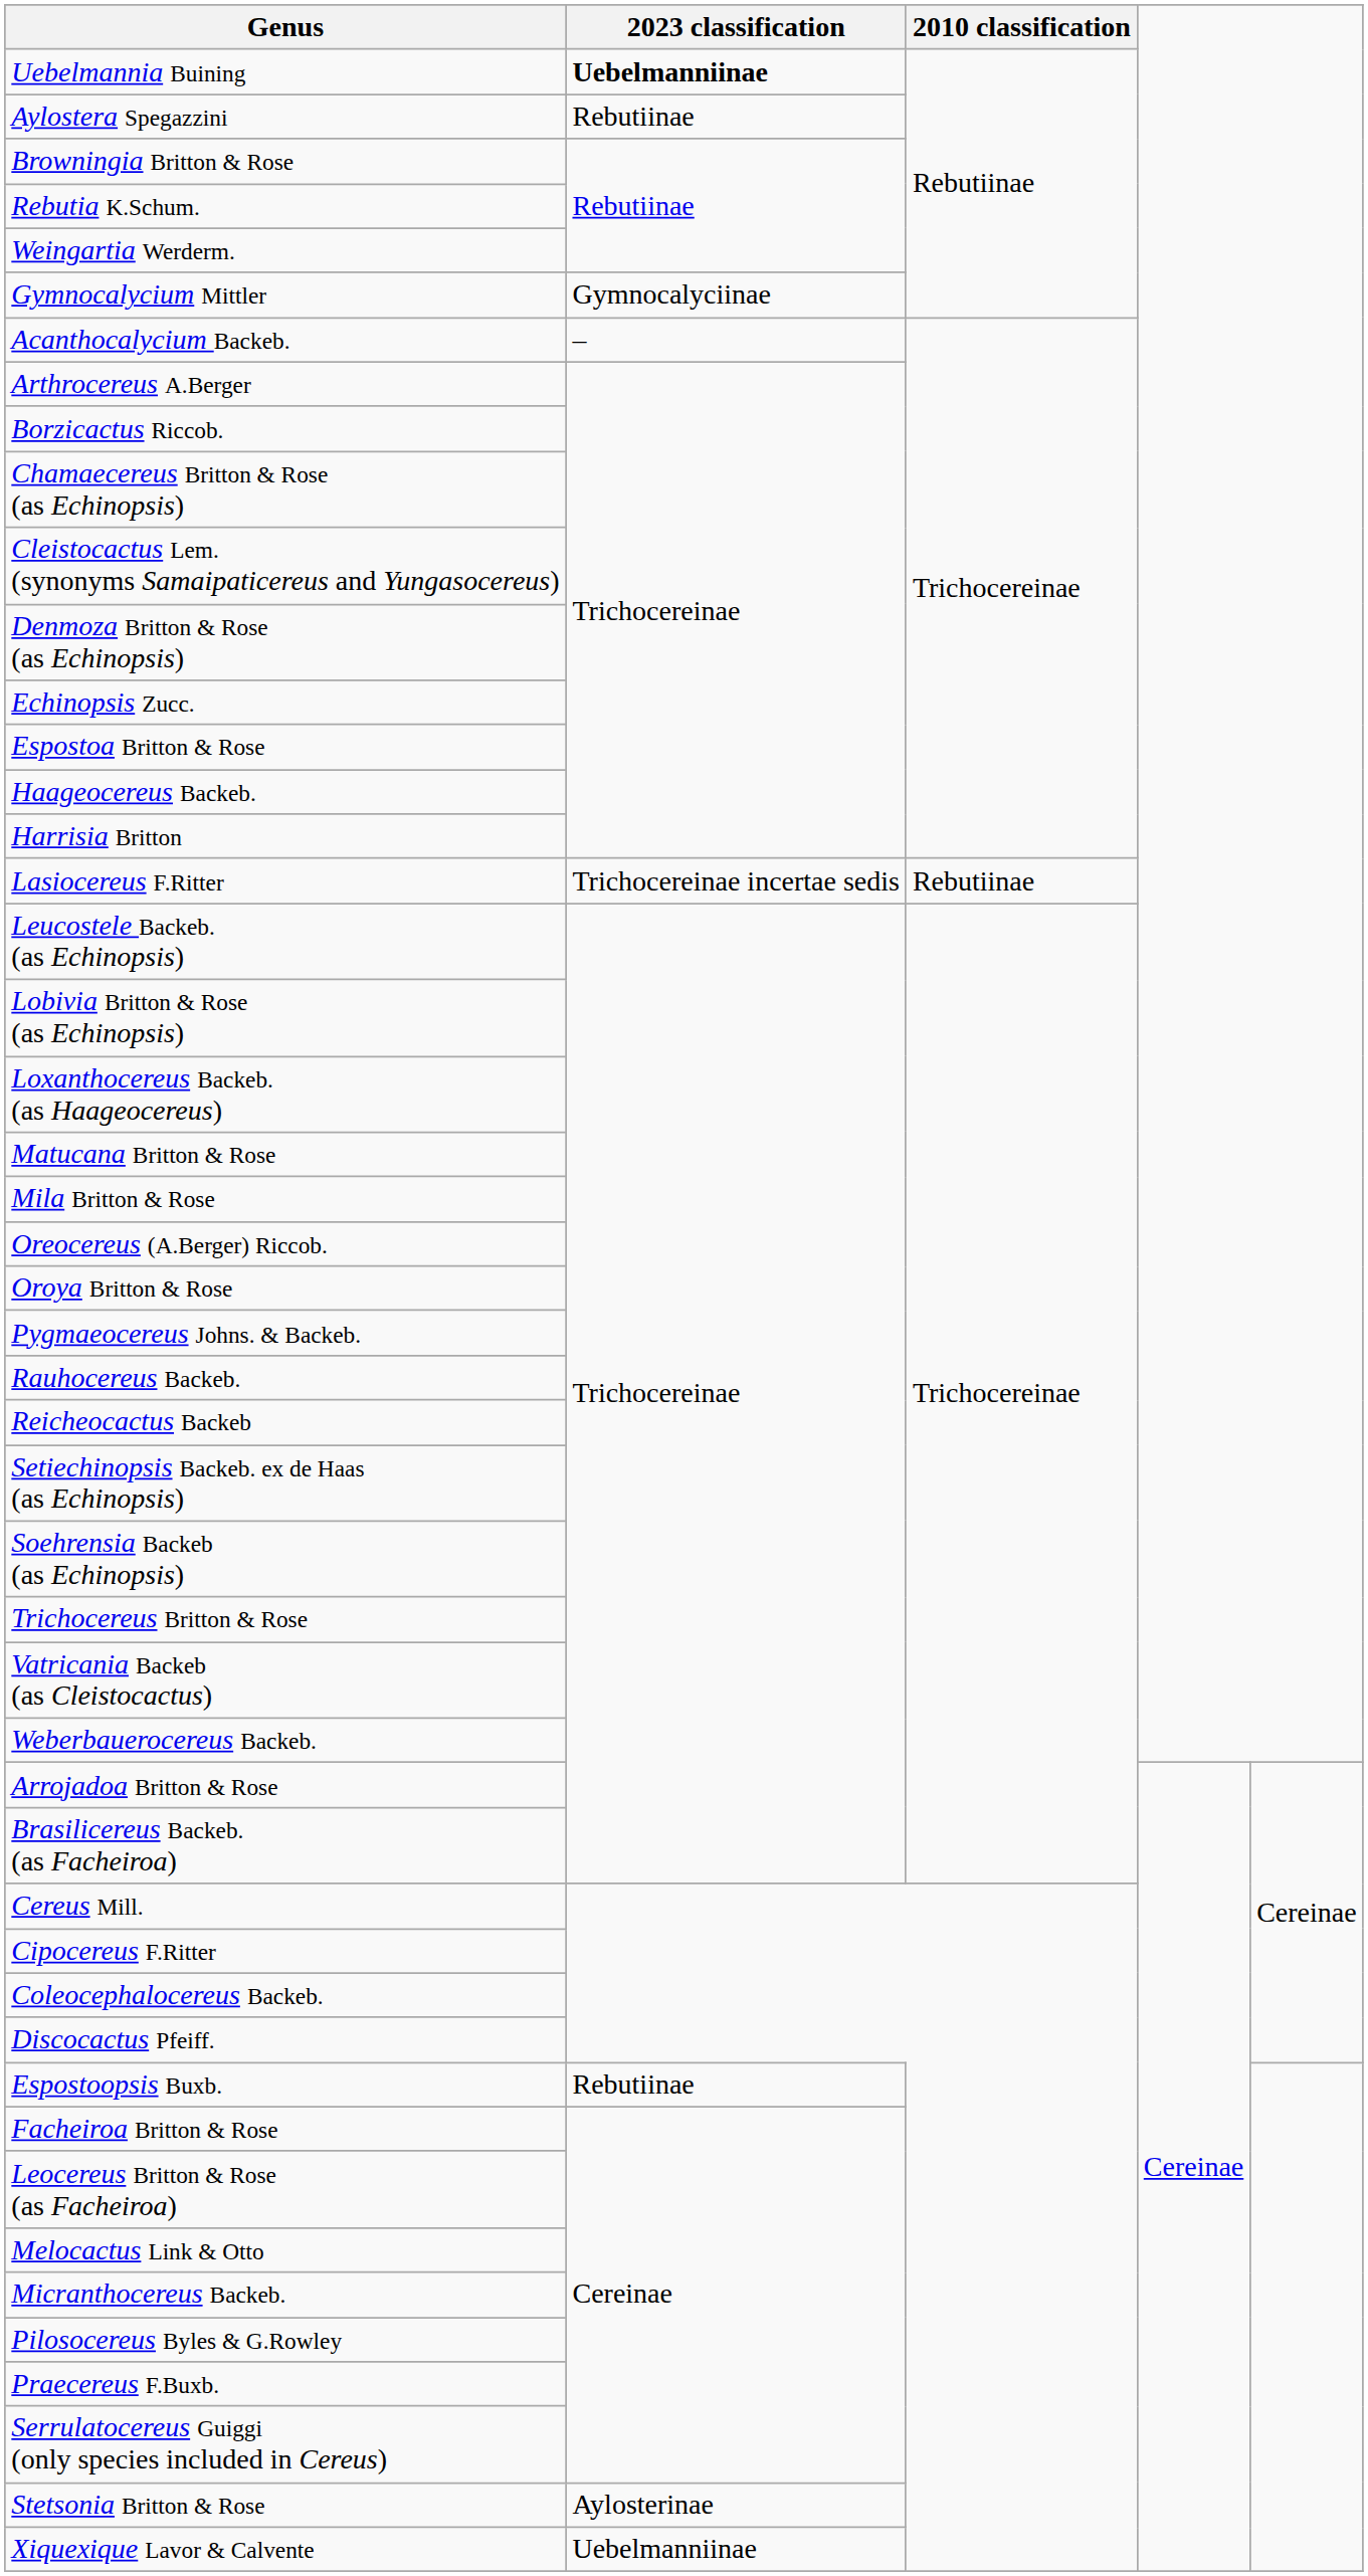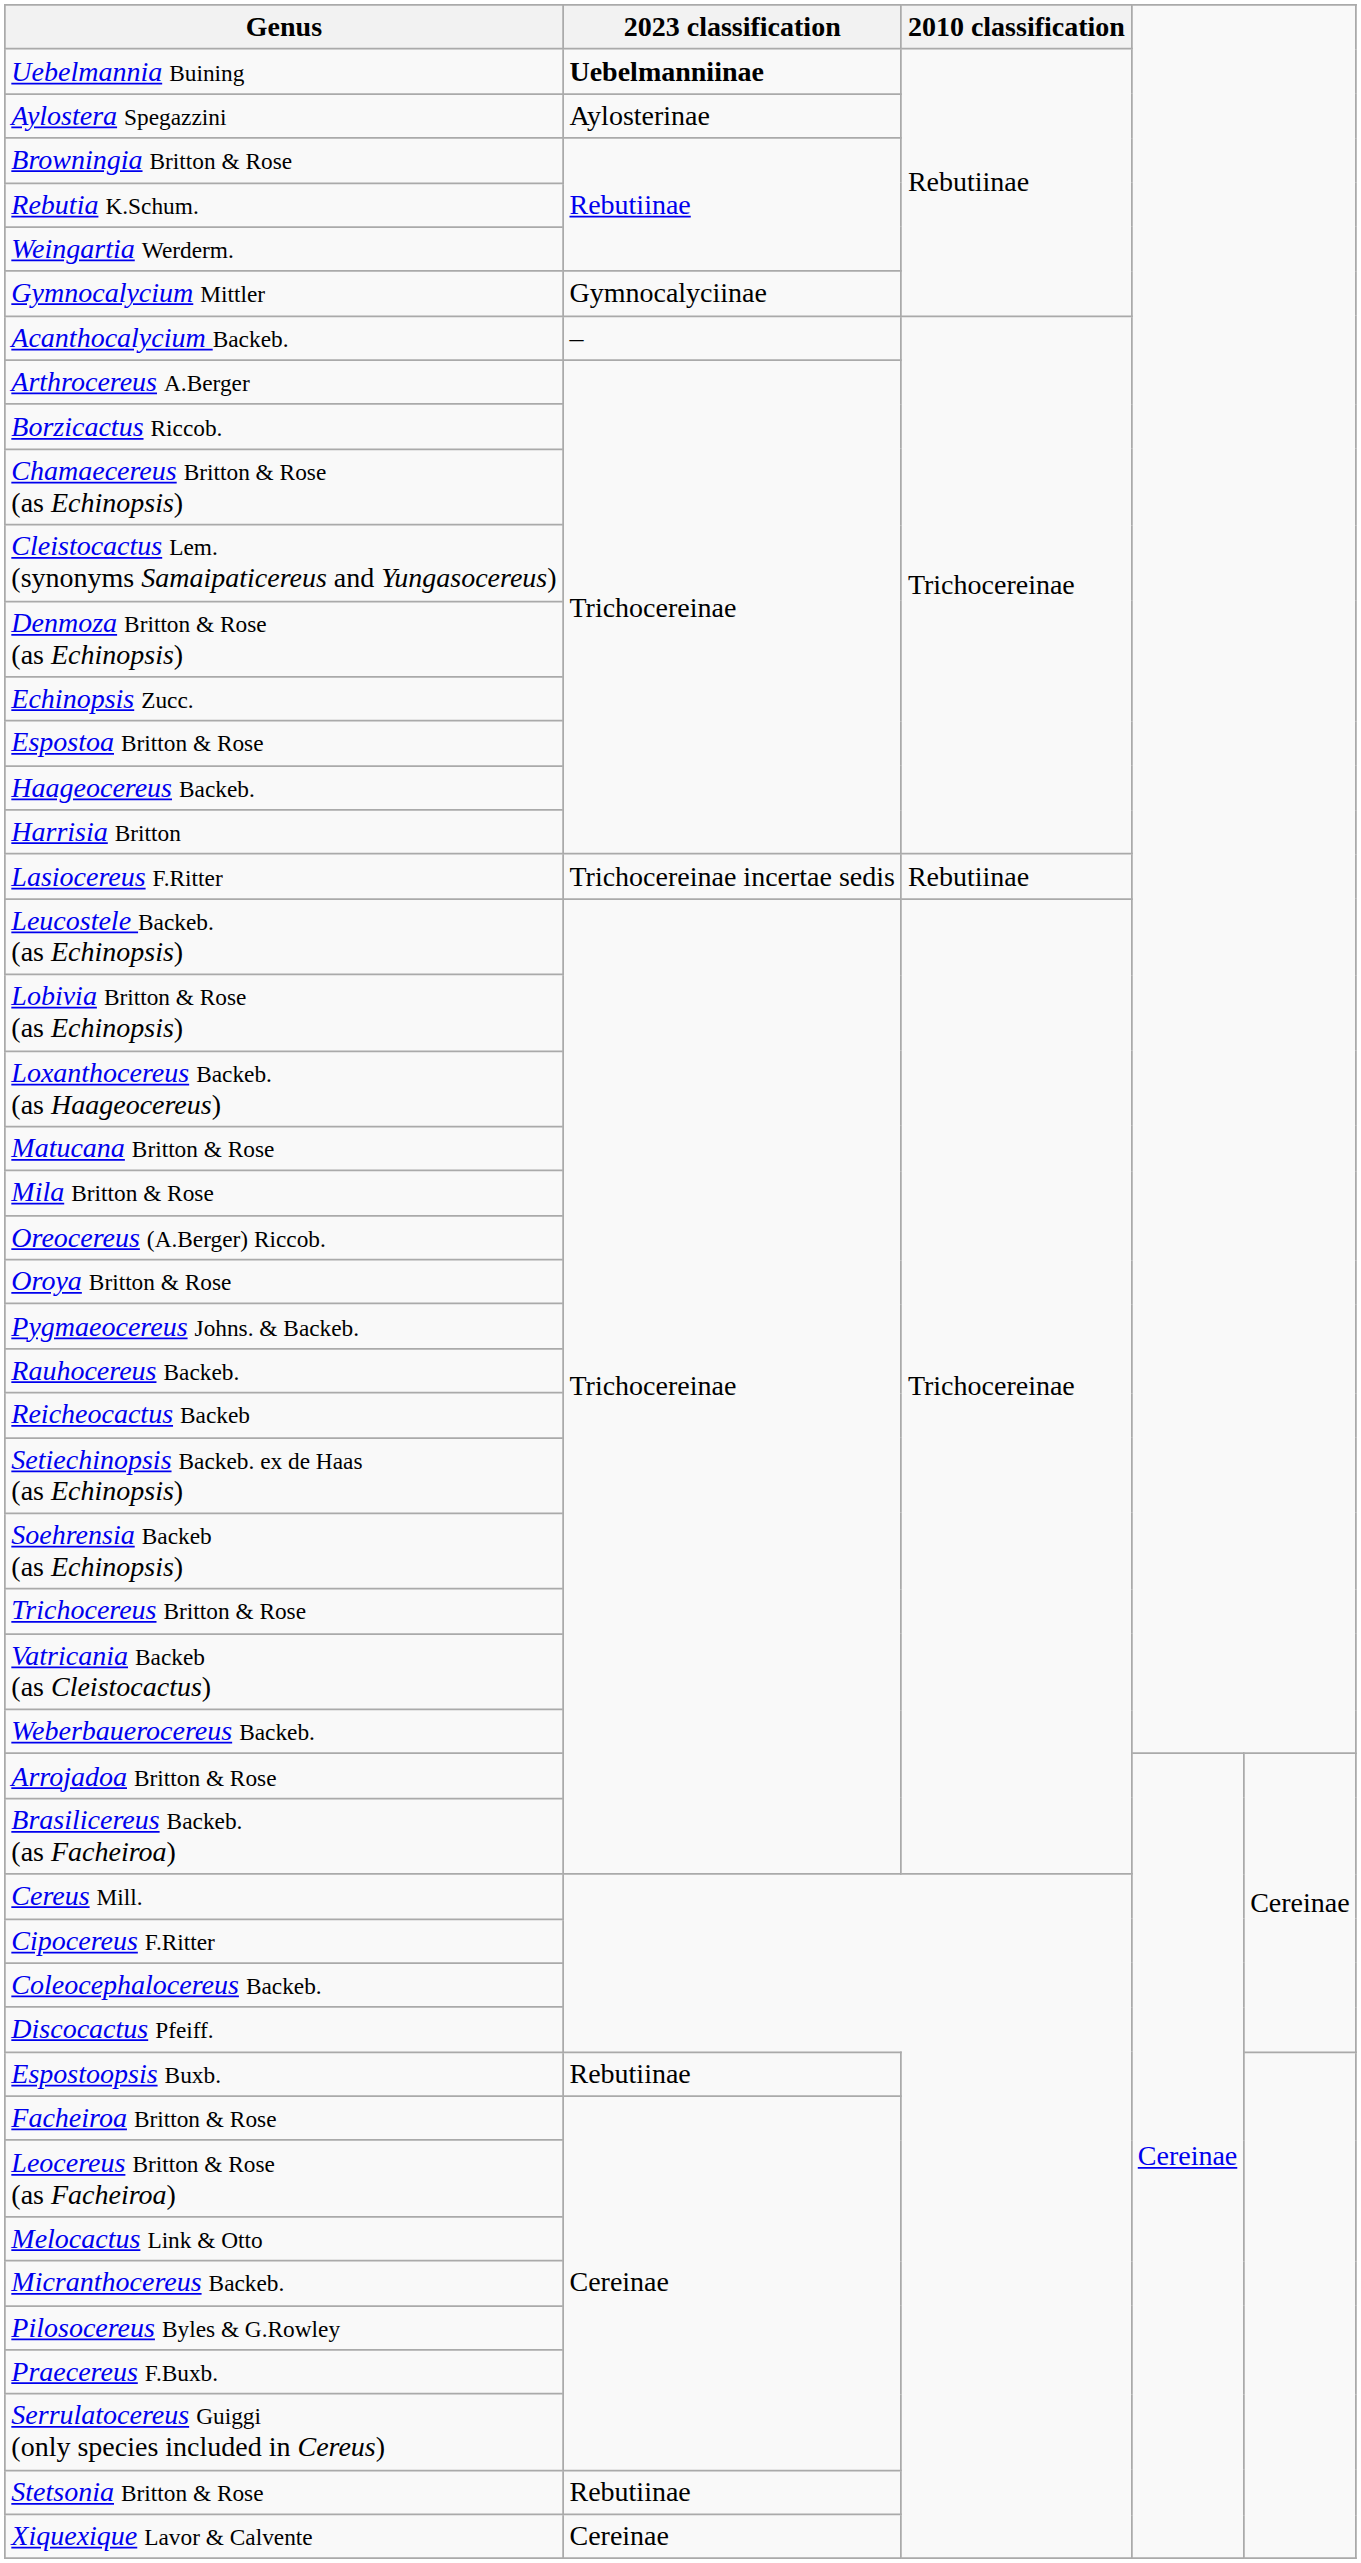Aylostera Spegazzini | 2023 classification: Rebutiinae -> Aylosterinae
Stetsonia Britton & Rose | 2023 classification: Aylosterinae -> Rebutiinae
Xiquexique Lavor & Calvente | 2023 classification: Uebelmanniinae -> Cereinae
